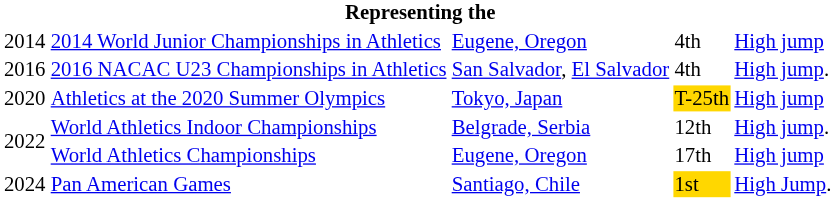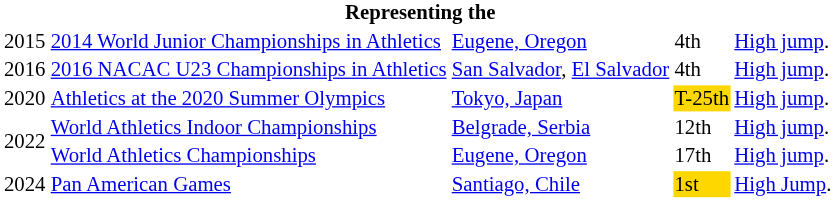2014 World Junior Championships in Athletics | column 1: 2014 -> 2015
2014 World Junior Championships in Athletics | column 5: High jump -> High jump.
Athletics at the 2020 Summer Olympics | column 5: High jump -> High jump.
World Athletics Championships | column 5: High jump -> High jump.
